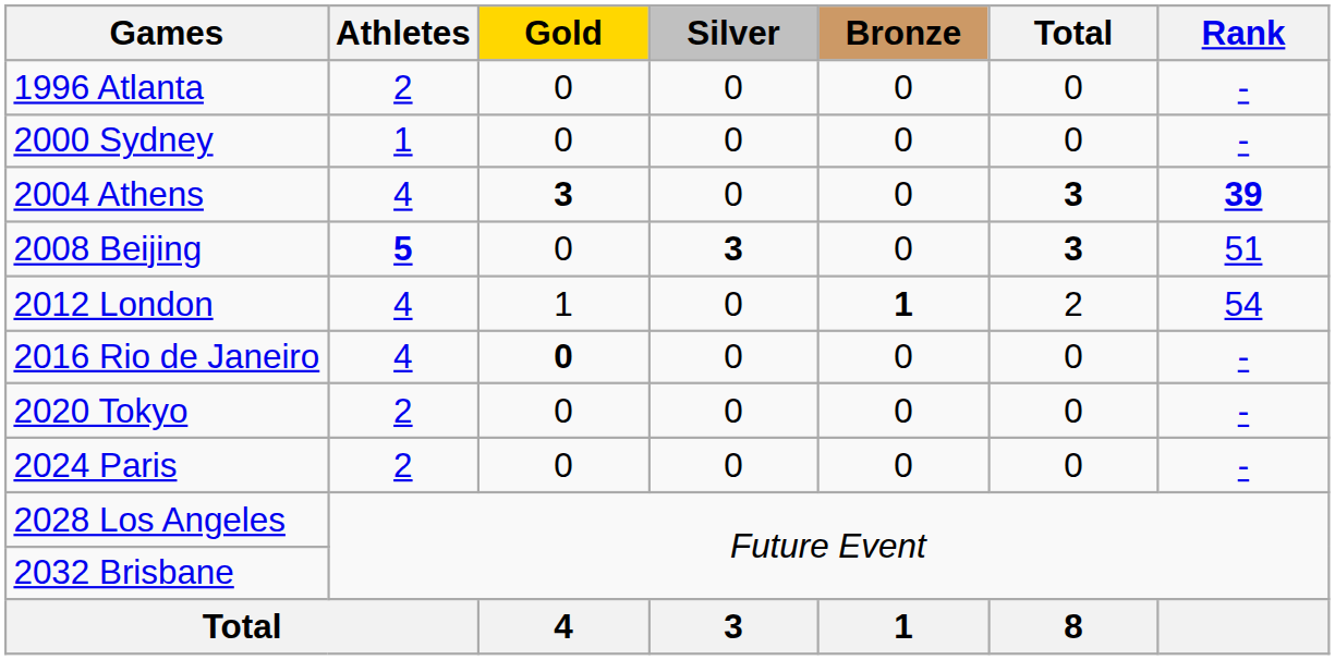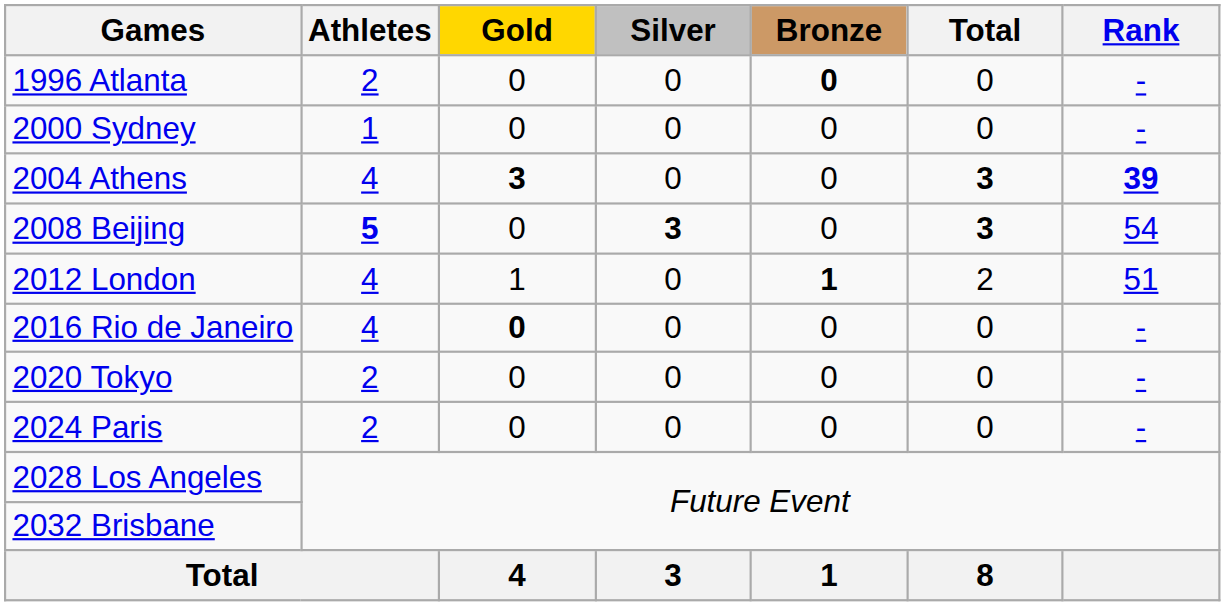1996 Atlanta | Bronze: normal -> bold
2008 Beijing | Rank: 51 -> 54
2012 London | Rank: 54 -> 51
